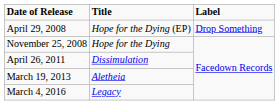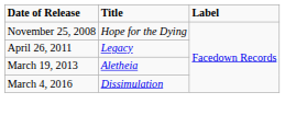- row: April 29, 2008 | Hope for the Dying (EP) | Drop Something
April 26, 2011 | Title: Dissimulation -> Legacy
March 4, 2016 | Title: Legacy -> Dissimulation
